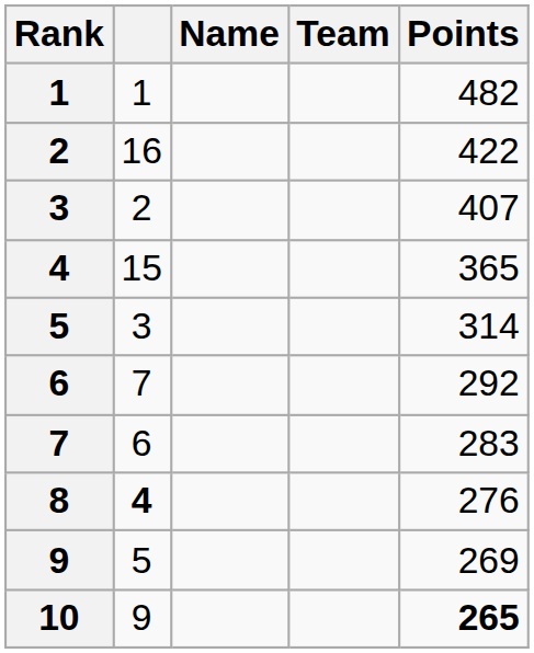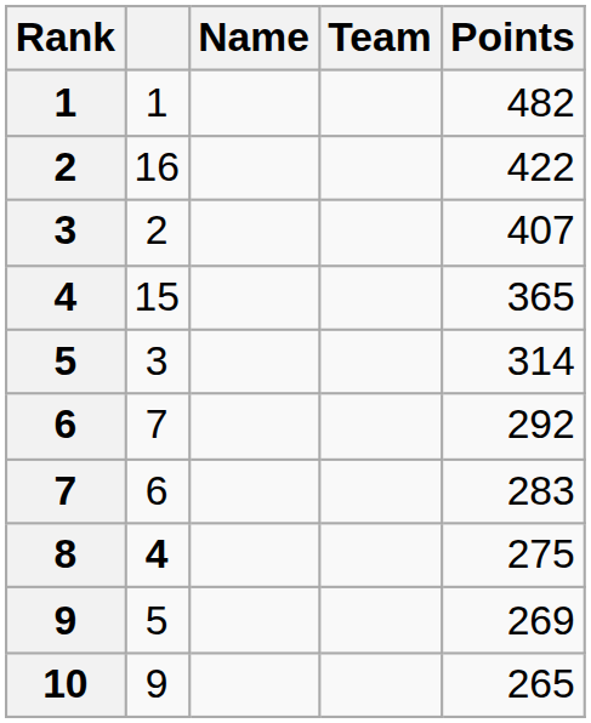8 | Points: 276 -> 275
10 | Points: bold -> normal
